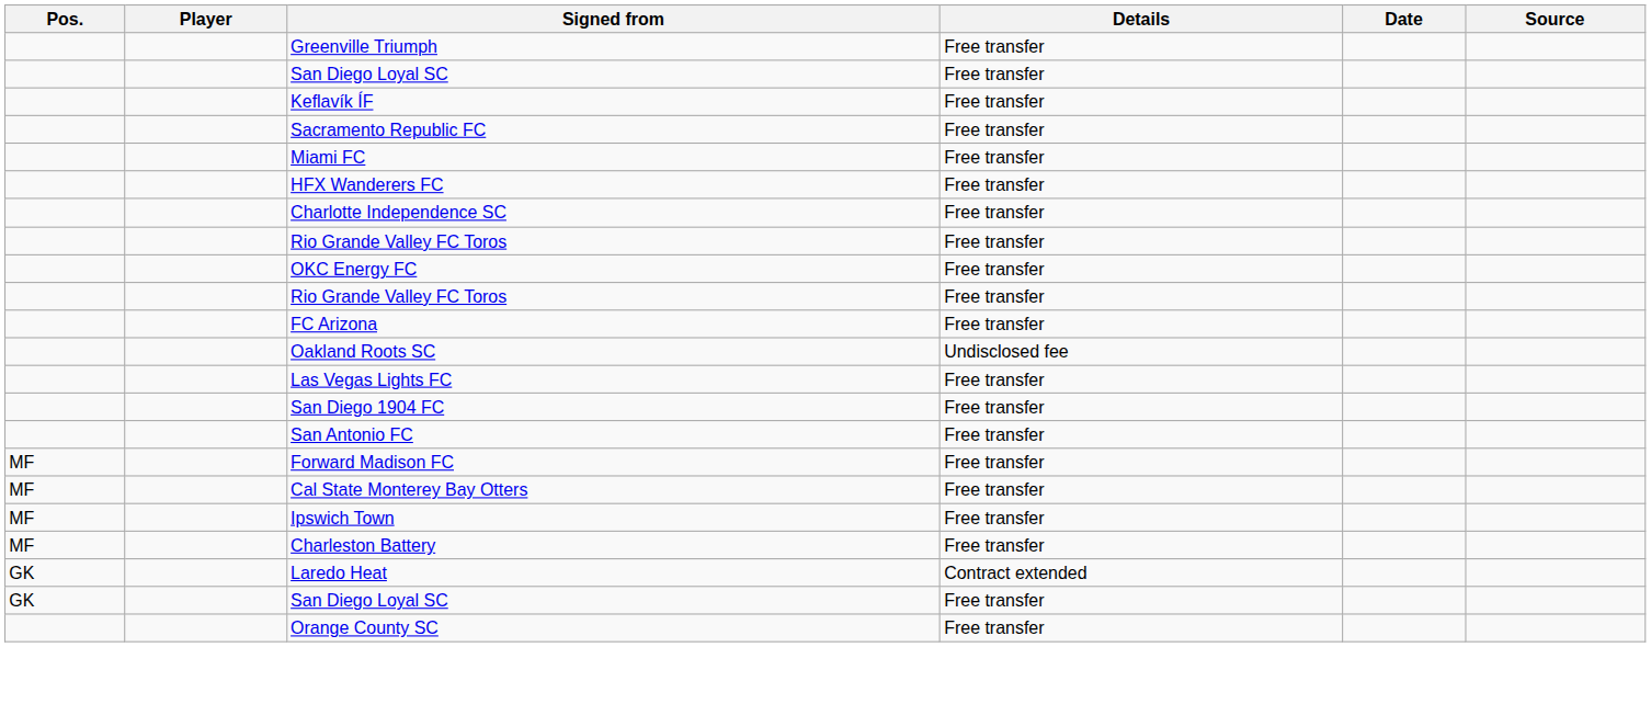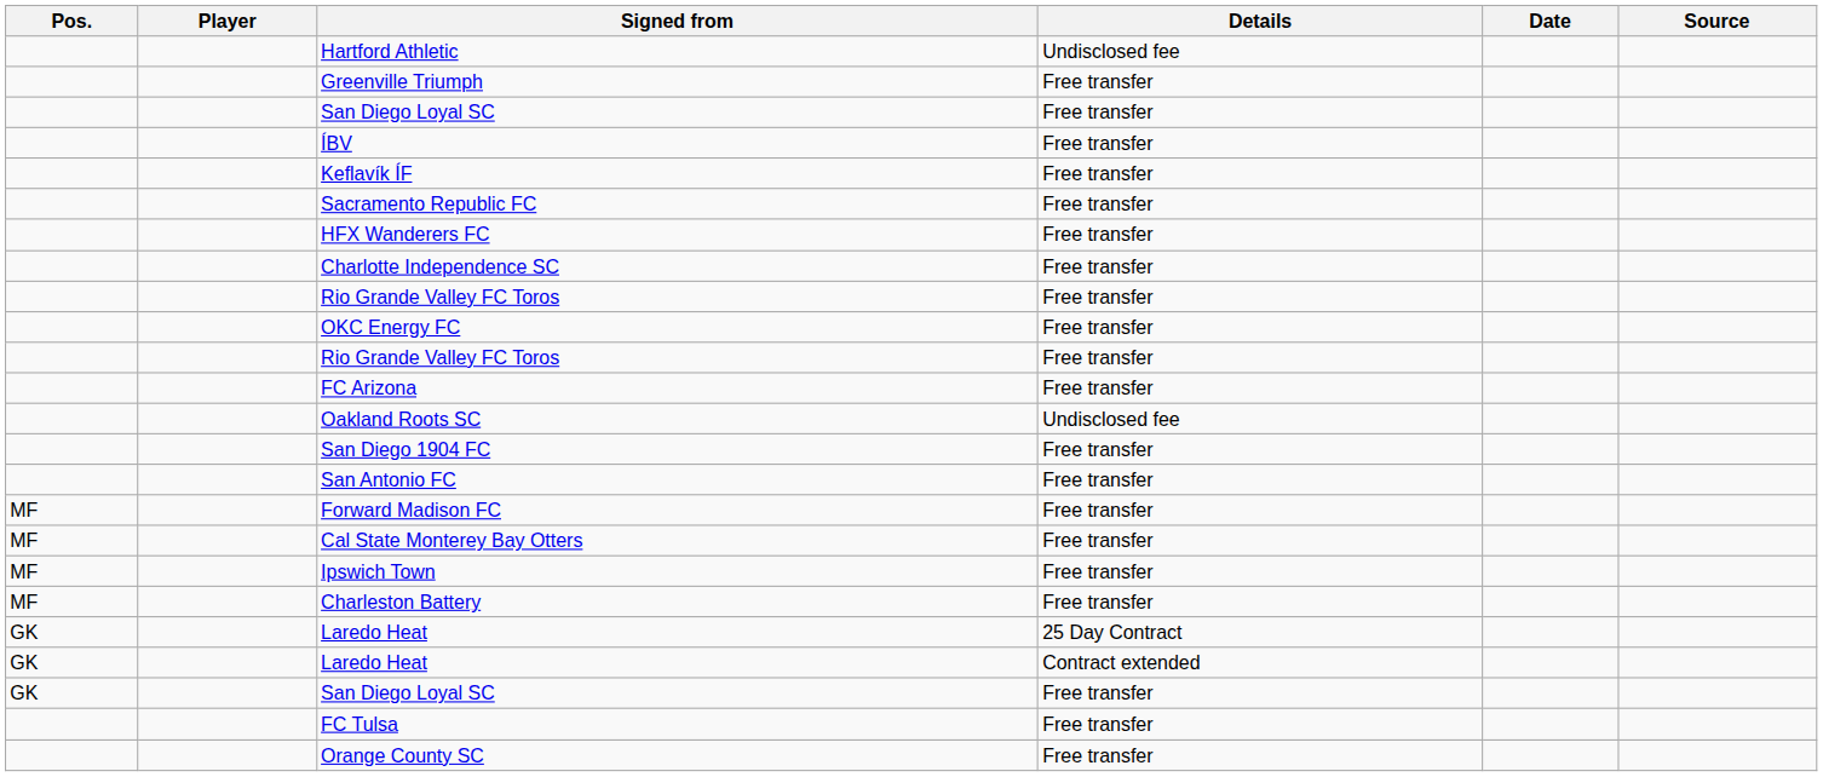+ row: Hartford Athletic | Undisclosed fee
+ row: ÍBV | Free transfer
- row: Miami FC | Free transfer
- row: Las Vegas Lights FC | Free transfer
+ row: GK | Laredo Heat | 25 Day Contract
+ row: FC Tulsa | Free transfer
